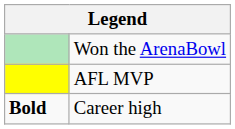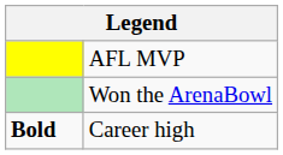rows swapped: AFL MVP <-> Won the ArenaBowl
